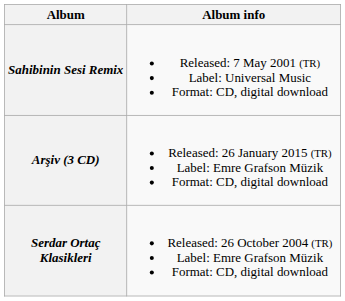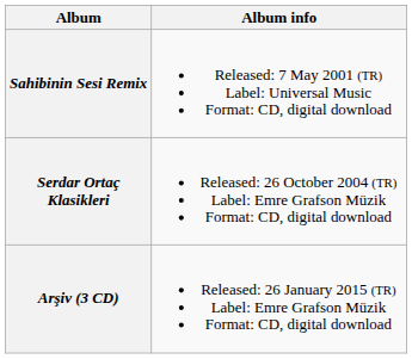rows swapped: Serdar Ortaç Klasikleri <-> Arşiv (3 CD)
